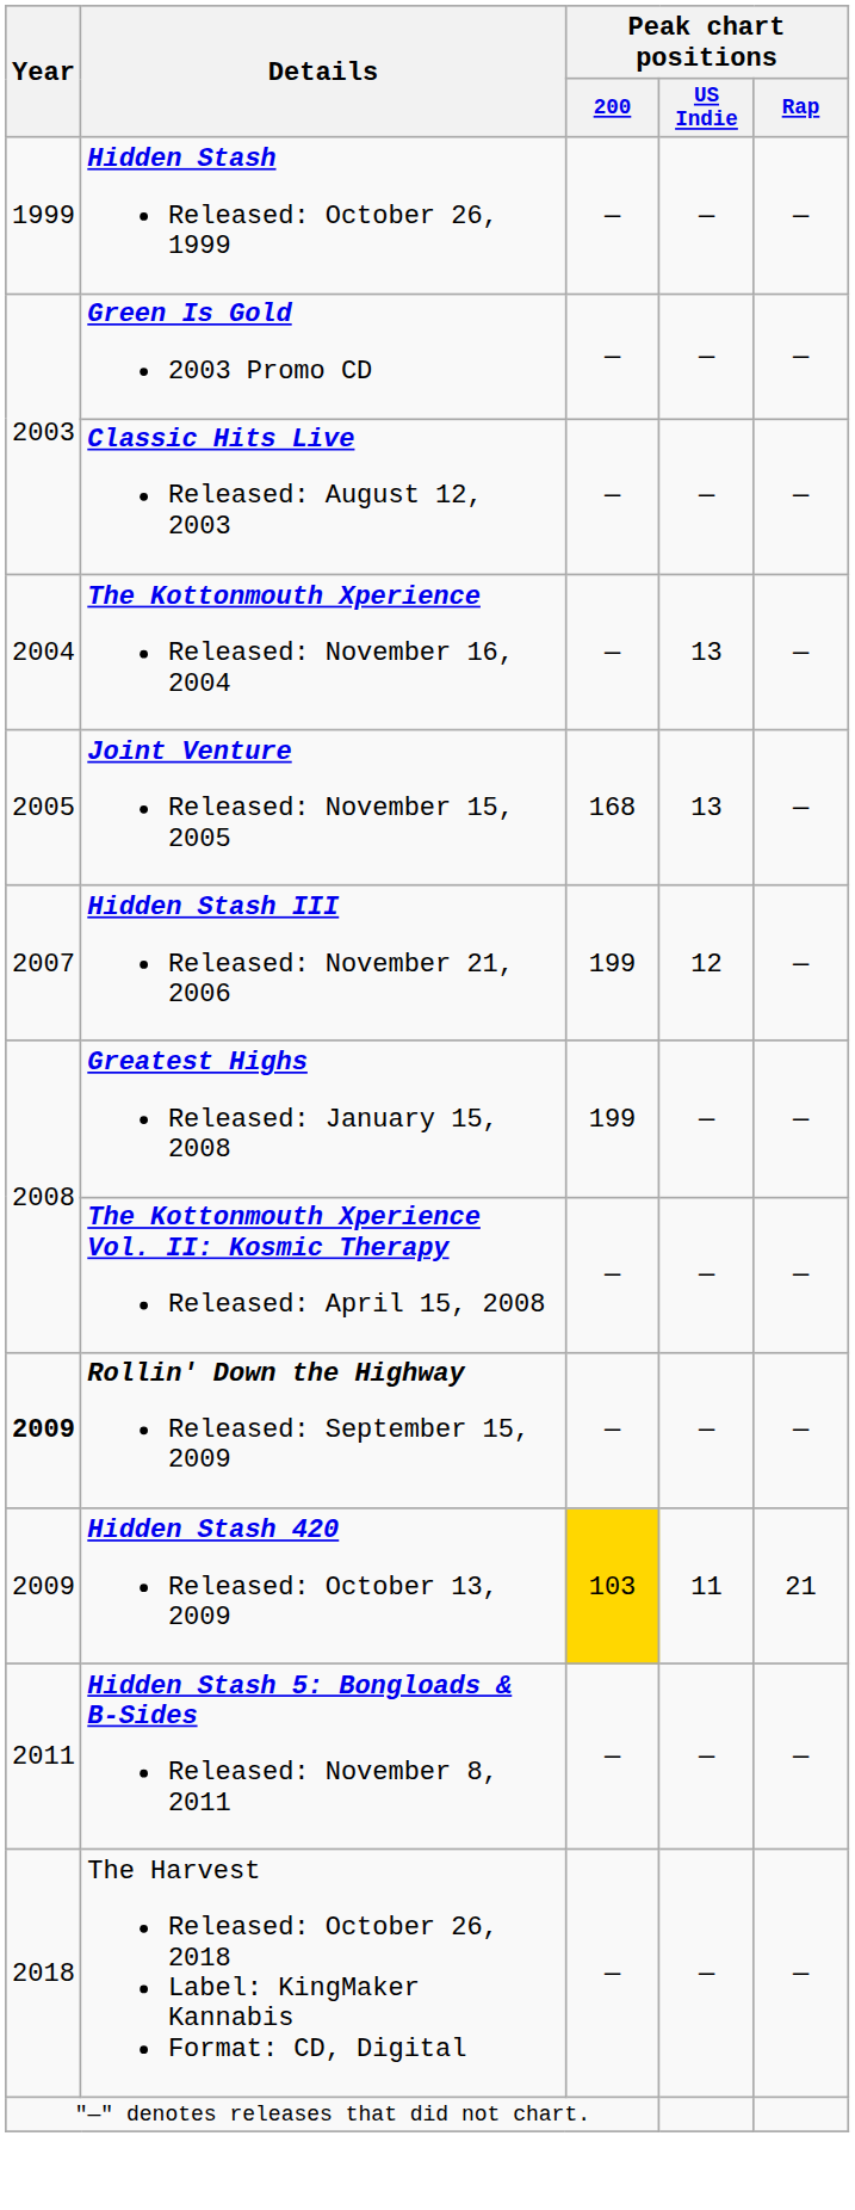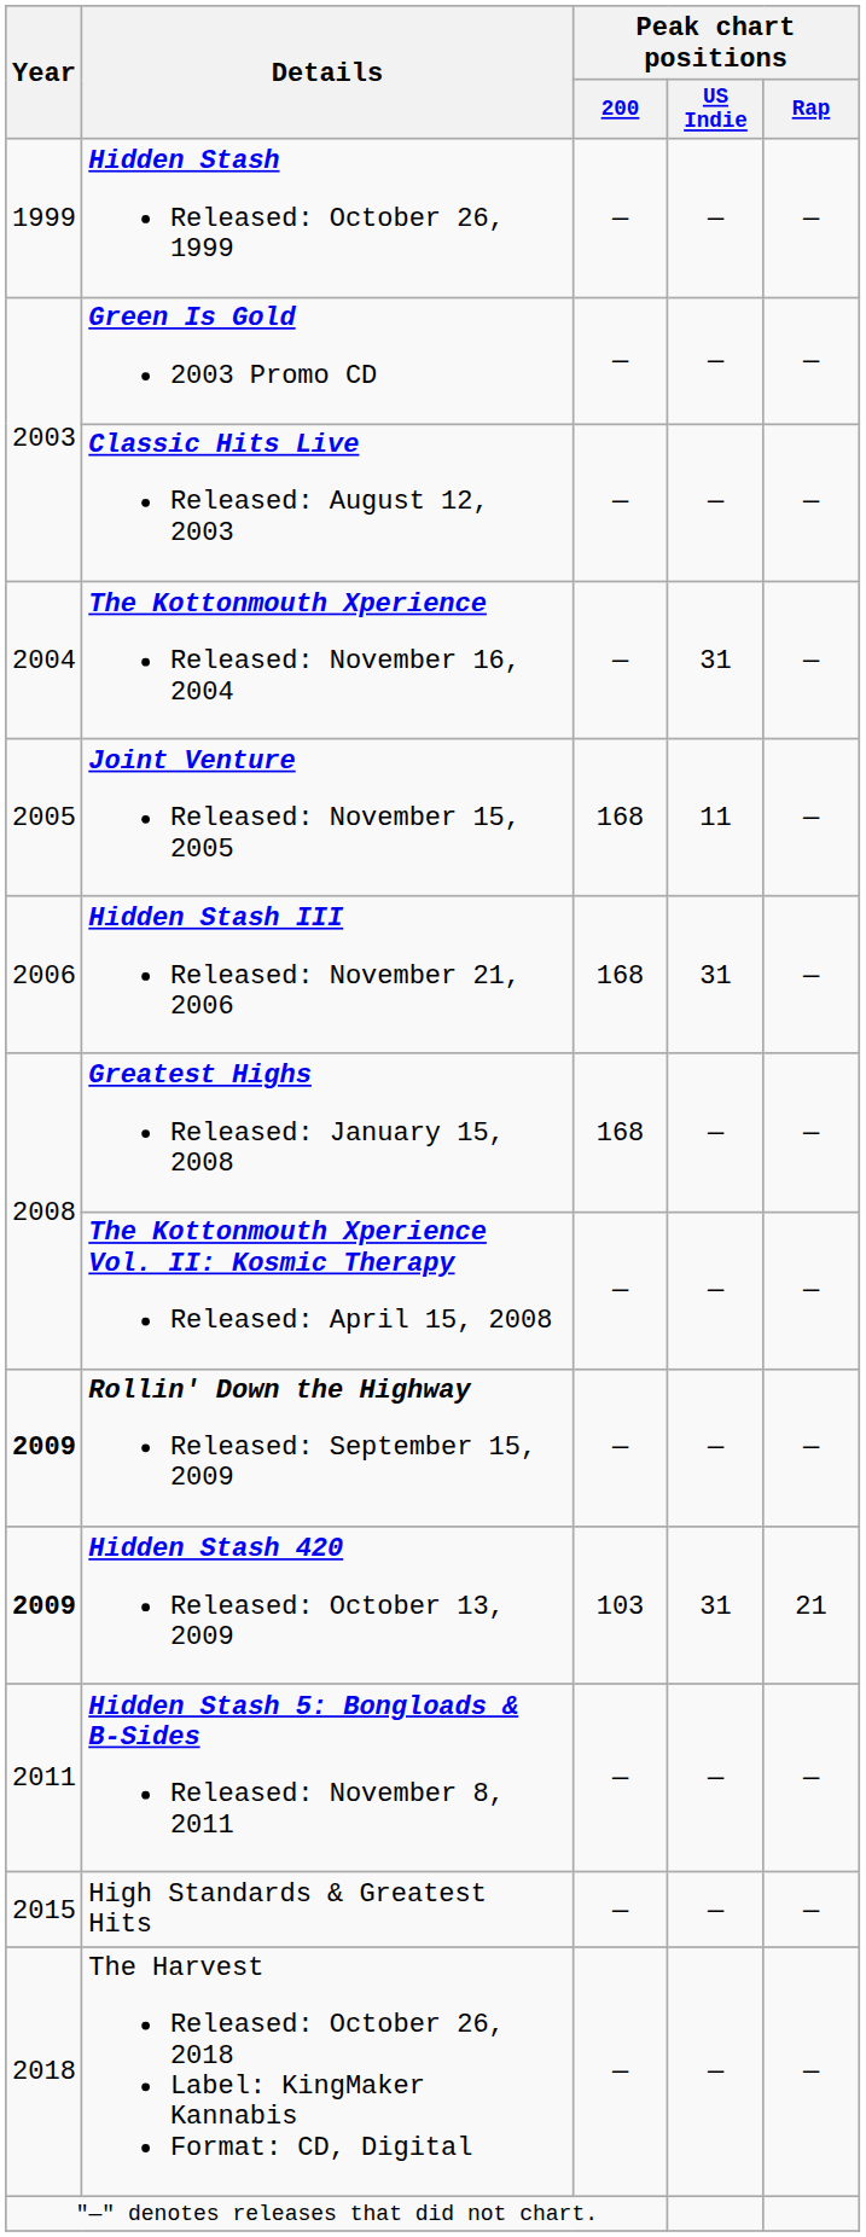The Kottonmouth Xperience Released: November 16, 2004 | Peak chart positions / US Indie: 13 -> 31
Joint Venture Released: November 15, 2005 | Peak chart positions / US Indie: 13 -> 11
Hidden Stash III Released: November 21, 2006 | Year: 2007 -> 2006
Hidden Stash III Released: November 21, 2006 | Peak chart positions / 200: 199 -> 168
Hidden Stash III Released: November 21, 2006 | Peak chart positions / US Indie: 12 -> 31
Greatest Highs Released: January 15, 2008 | Peak chart positions / 200: 199 -> 168
Hidden Stash 420 Released: October 13, 2009 | Year: normal -> bold
Hidden Stash 420 Released: October 13, 2009 | Peak chart positions / 200: gold background -> no background
Hidden Stash 420 Released: October 13, 2009 | Peak chart positions / US Indie: 11 -> 31
+ row: 2015 | High Standards & Greatest Hits | — | — | —
